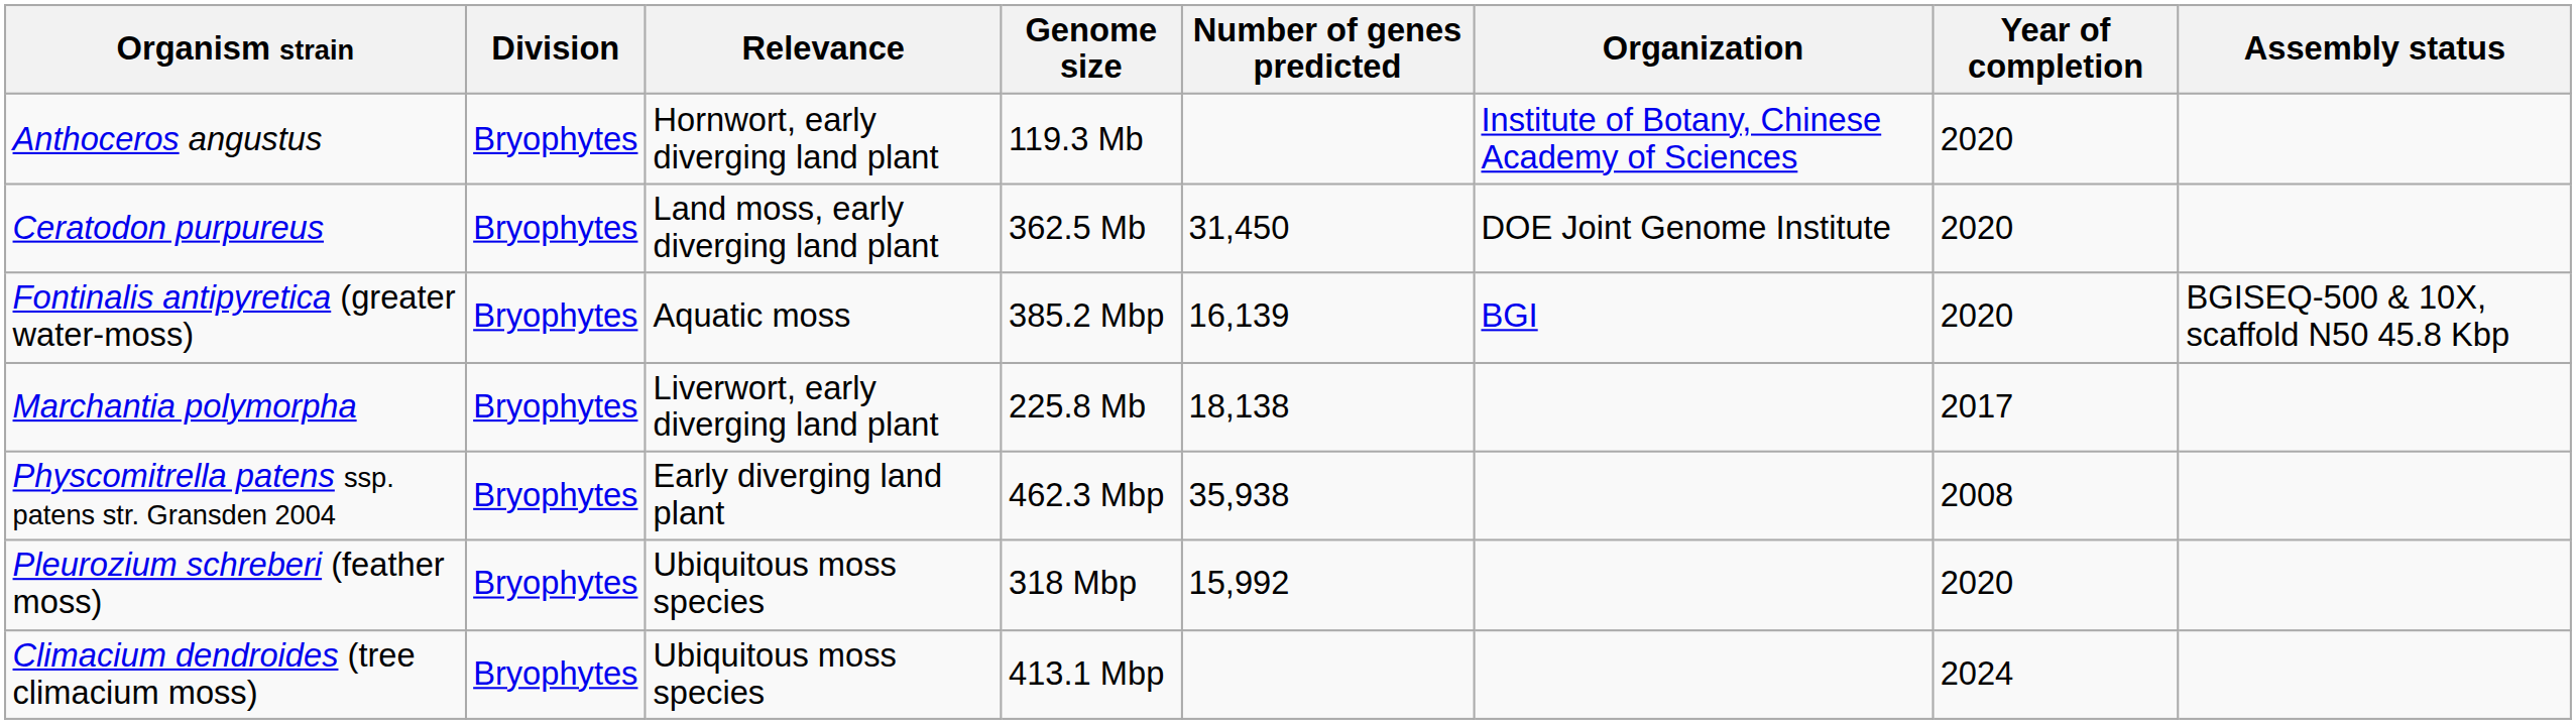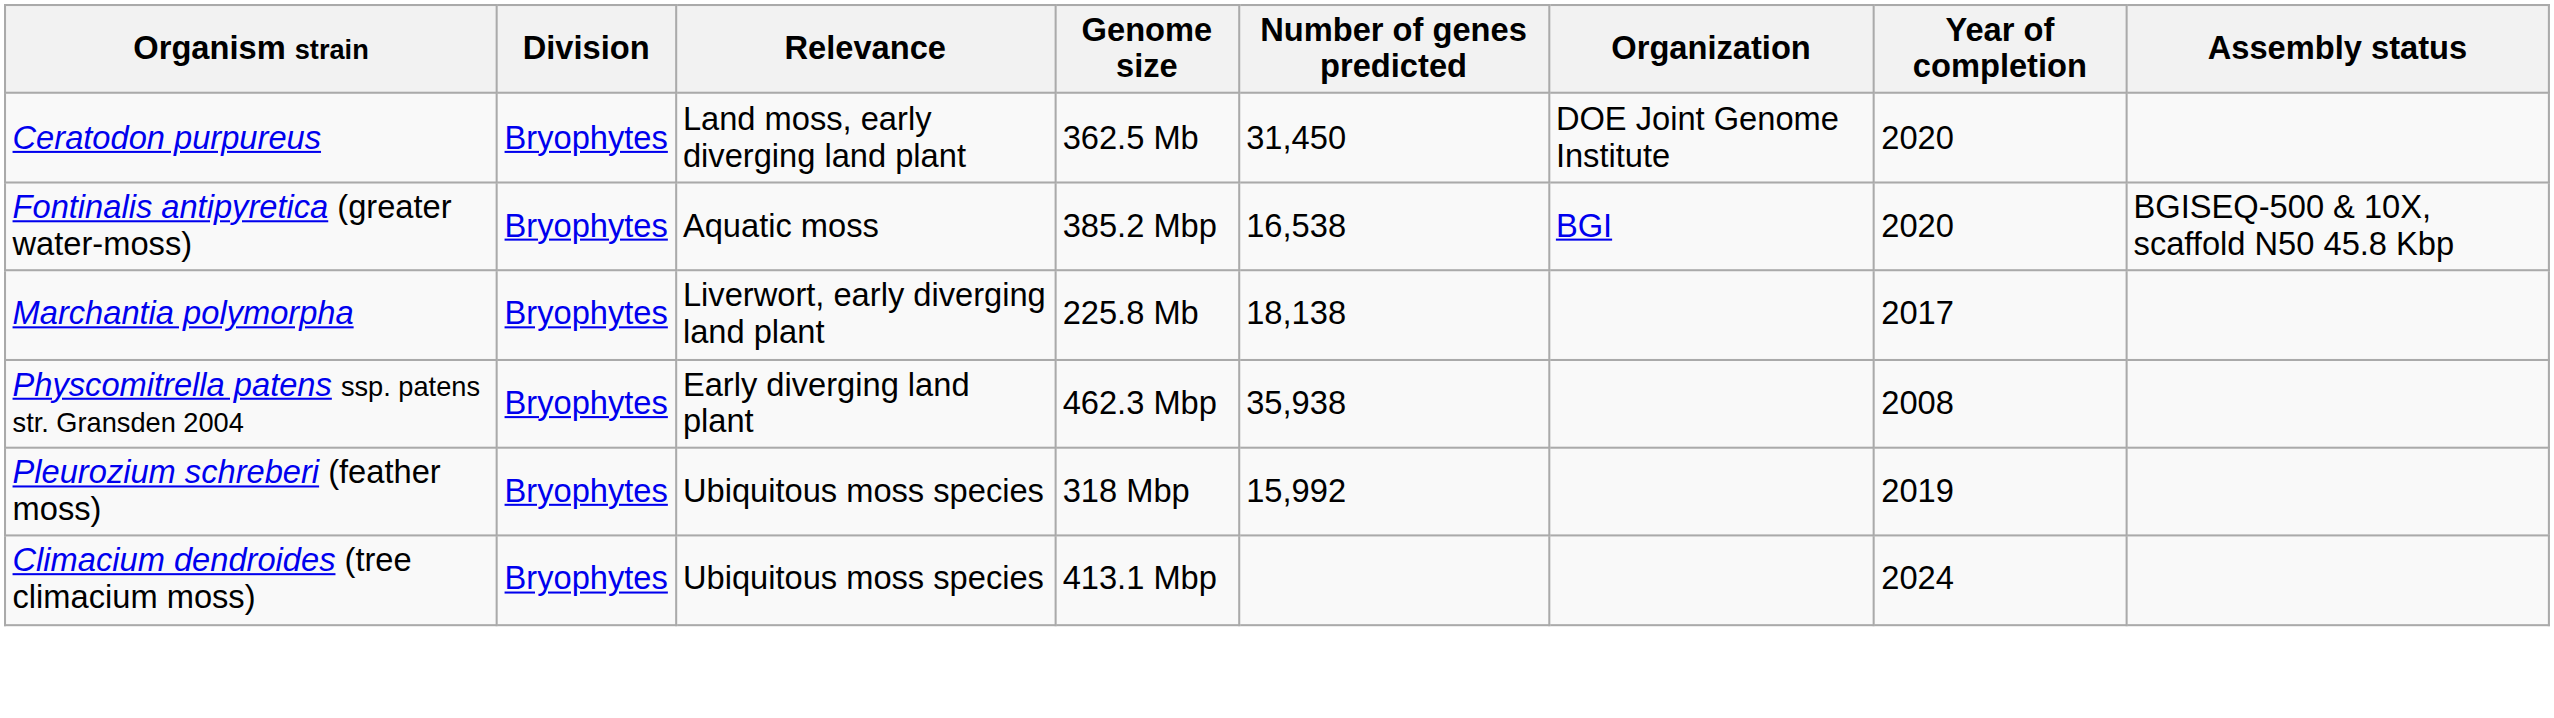- row: Anthoceros angustus | Bryophytes | Hornwort, early diverging land plant | 119.3 Mb | Institute of Botany, Chinese Academy of Sciences | 2020
Fontinalis antipyretica (greater water-moss) | Number of genes predicted: 16,139 -> 16,538
Pleurozium schreberi (feather moss) | Year of completion: 2020 -> 2019
